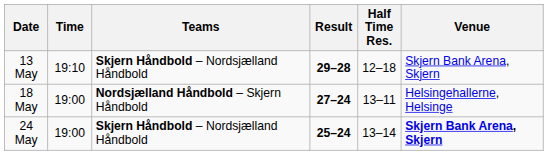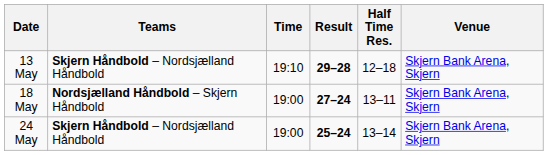columns swapped: Time <-> Teams
18 May | Venue: Helsingehallerne, Helsinge -> Skjern Bank Arena, Skjern
24 May | Venue: bold -> normal
